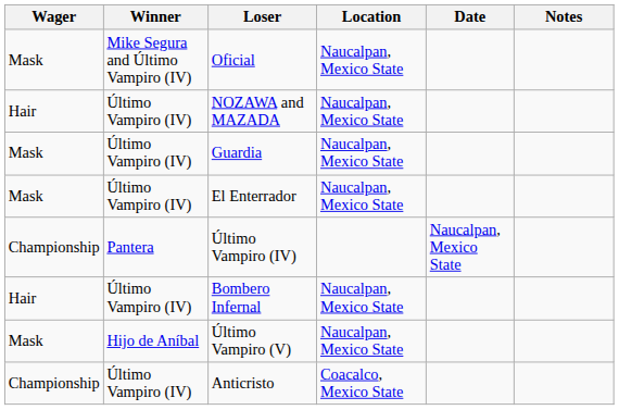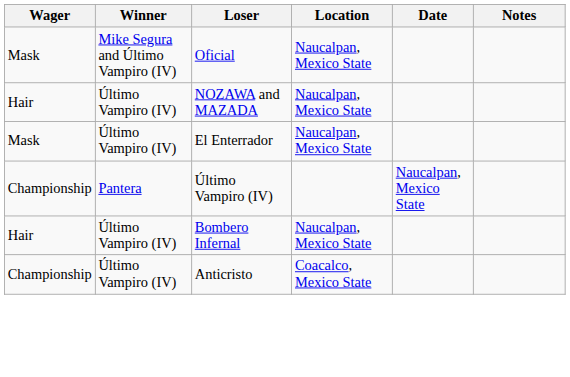- row: Mask | Último Vampiro (IV) | Guardia | Naucalpan, Mexico State
- row: Mask | Hijo de Aníbal | Último Vampiro (V) | Naucalpan, Mexico State
